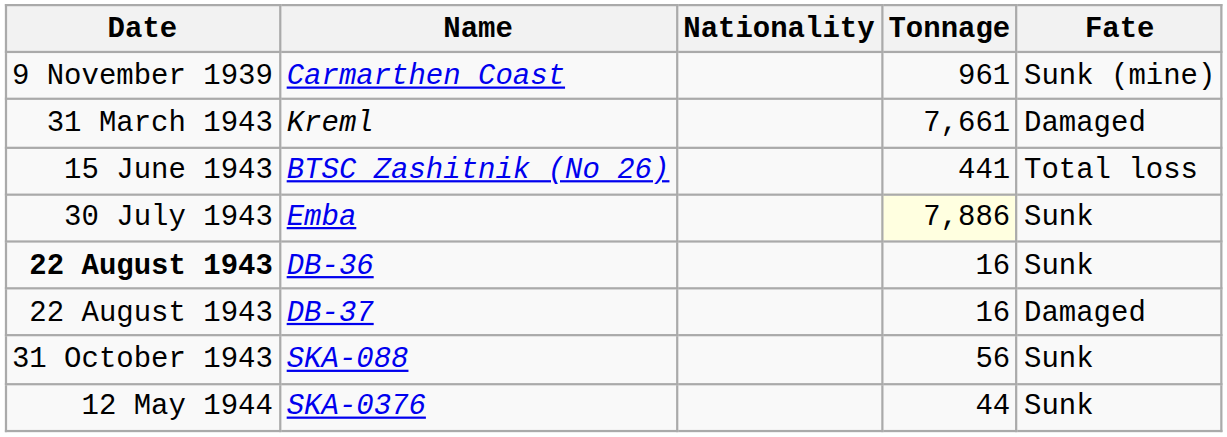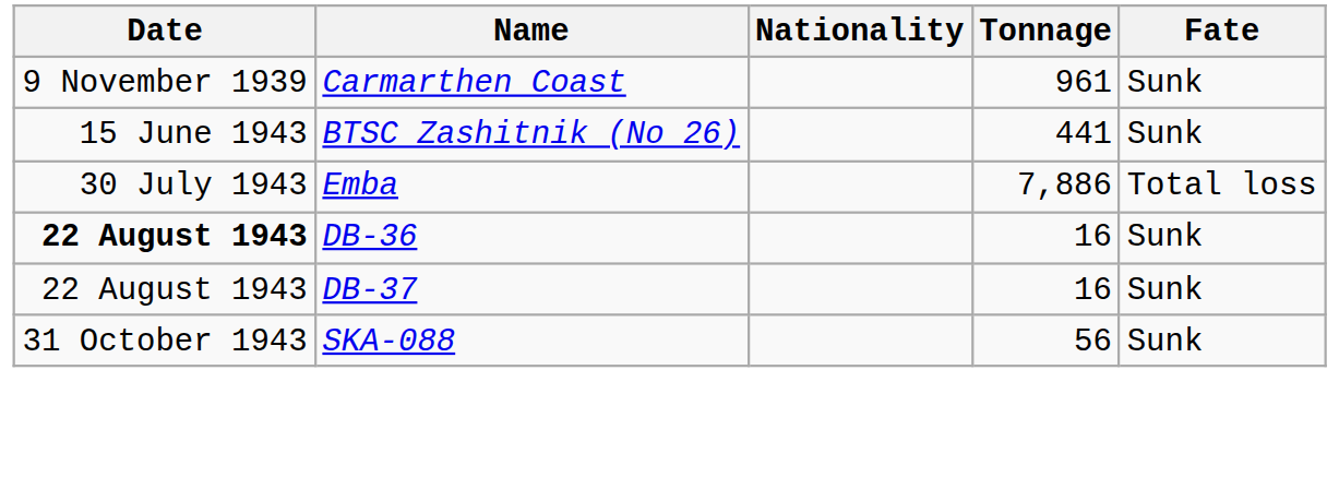Carmarthen Coast | Fate: Sunk (mine) -> Sunk
- row: 31 March 1943 | Kreml | 7,661 | Damaged
BTSC Zashitnik (No 26) | Fate: Total loss -> Sunk
Emba | Tonnage: lightyellow background -> no background
Emba | Fate: Sunk -> Total loss
DB-37 | Fate: Damaged -> Sunk
- row: 12 May 1944 | SKA-0376 | 44 | Sunk
